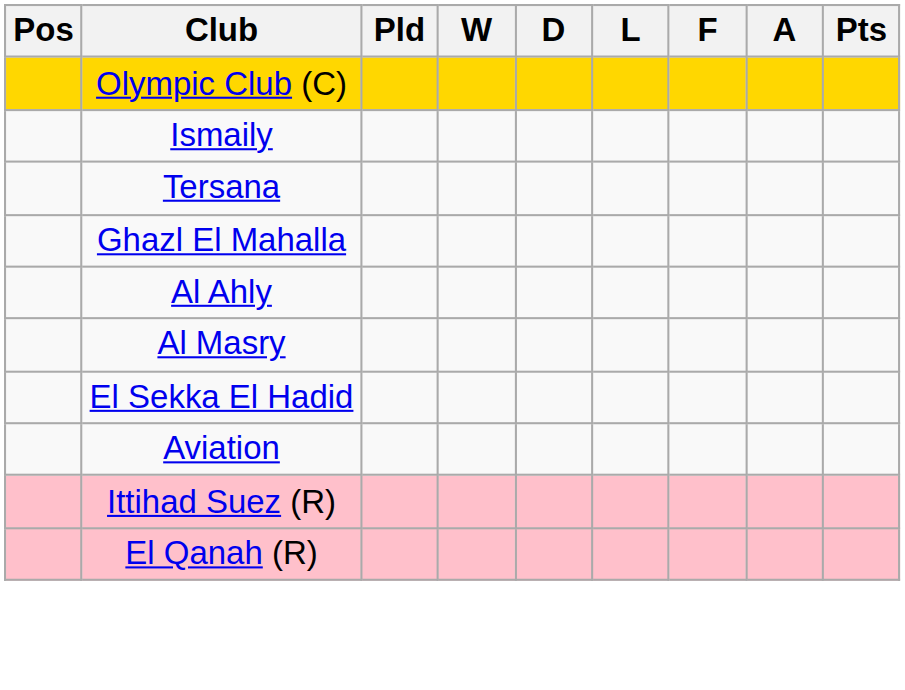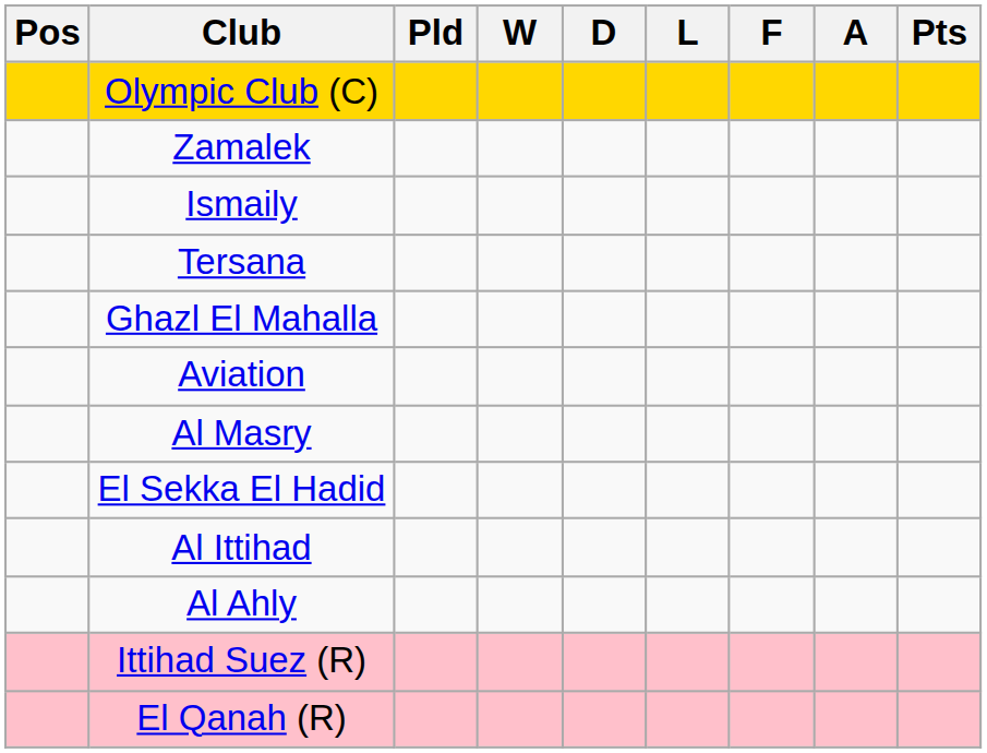+ row: Zamalek
rows swapped: Al Ahly <-> Aviation
+ row: Al Ittihad
